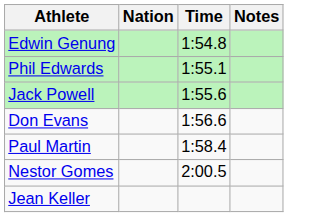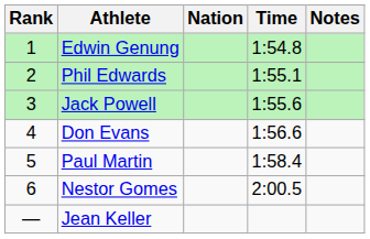+ column: Rank | 1 | 2 | 3 | 4 | 5 | 6 | —
